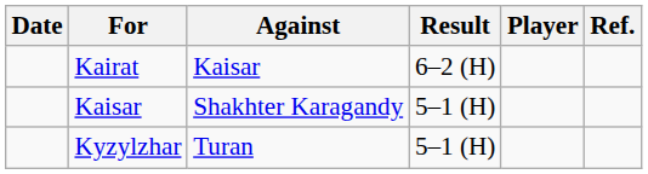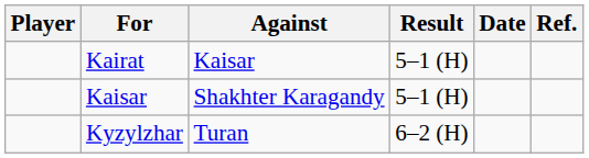columns swapped: Player <-> Date
Kairat | Result: 6–2 (H) -> 5–1 (H)
Kyzylzhar | Result: 5–1 (H) -> 6–2 (H)
